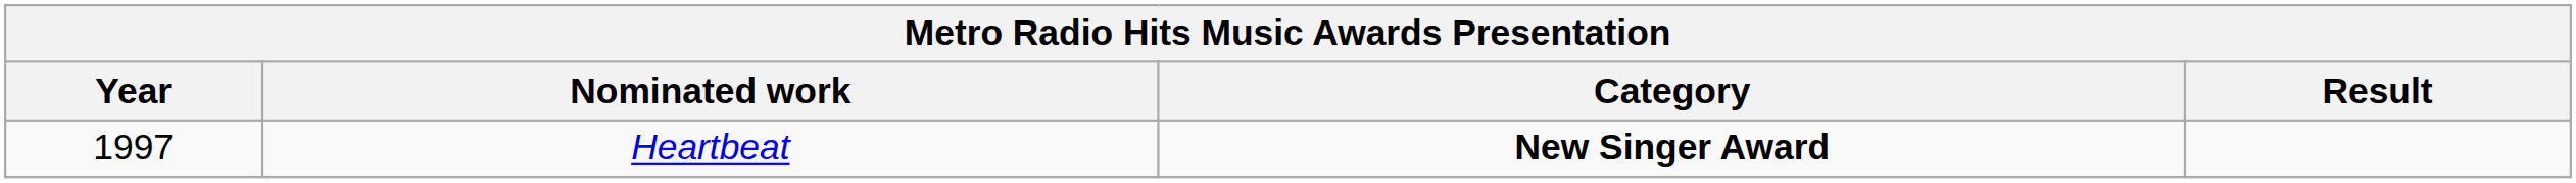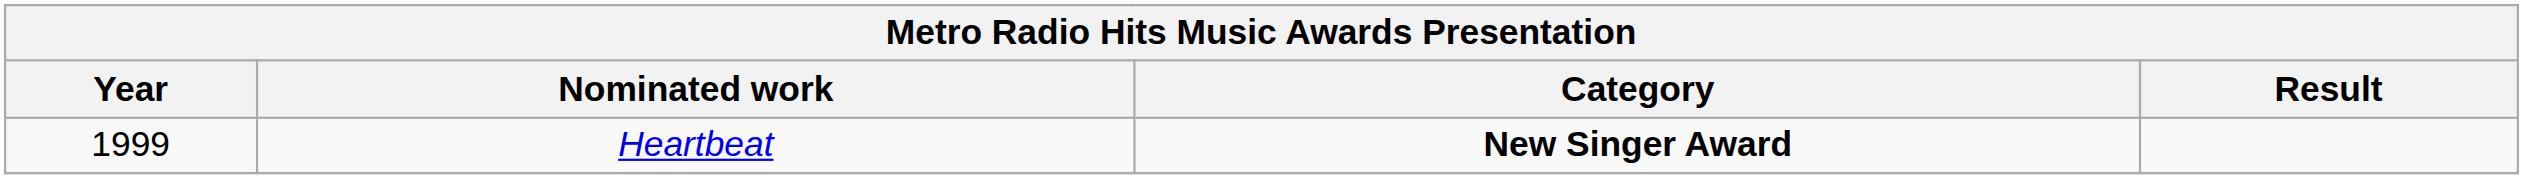Heartbeat | Year: 1997 -> 1999
